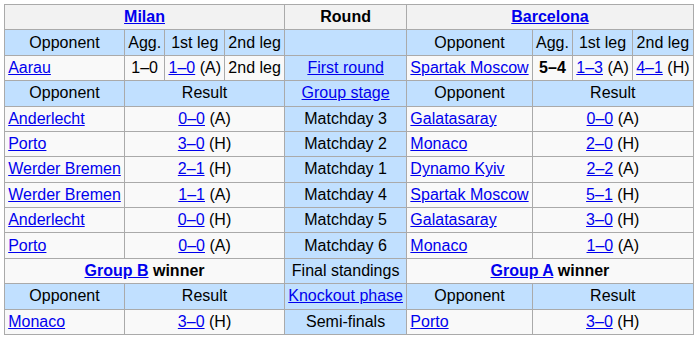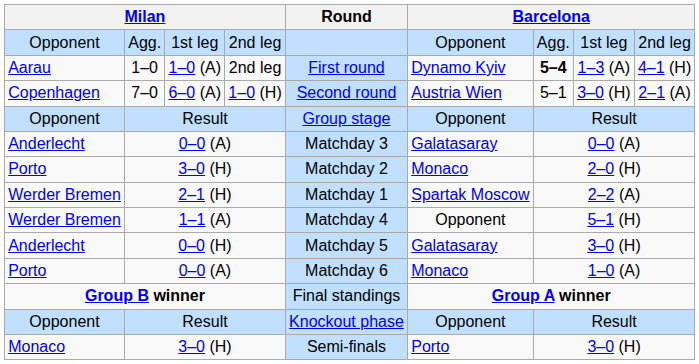1–0 | column 6: Spartak Moscow -> Dynamo Kyiv
+ row: Copenhagen | 7–0 | 6–0 (A) | 1–0 (H) | Second round | Austria Wien | 5–1 | 3–0 (H) | 2–1 (A)
2–1 (H) | column 6: Dynamo Kyiv -> Spartak Moscow
1–1 (A) | column 6: Spartak Moscow -> Opponent
